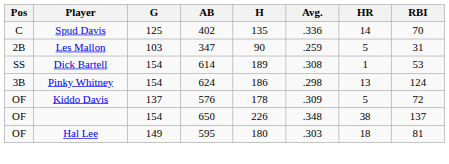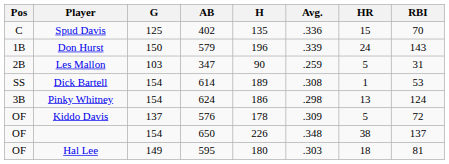Spud Davis | HR: 14 -> 15
+ row: 1B | Don Hurst | 150 | 579 | 196 | .339 | 24 | 143
